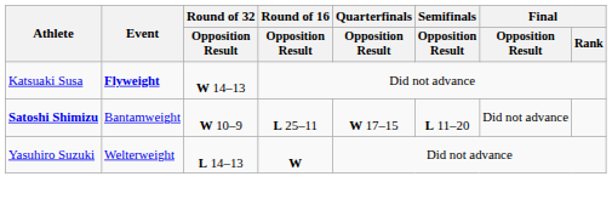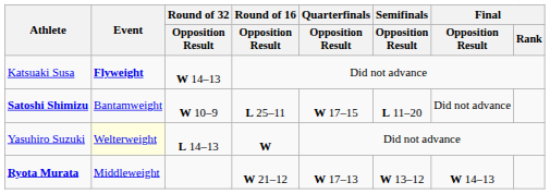Yasuhiro Suzuki | Event: no background -> lightyellow background
+ row: Ryota Murata | Middleweight | W 21–12 | W 17–13 | W 13–12 | W 14–13
